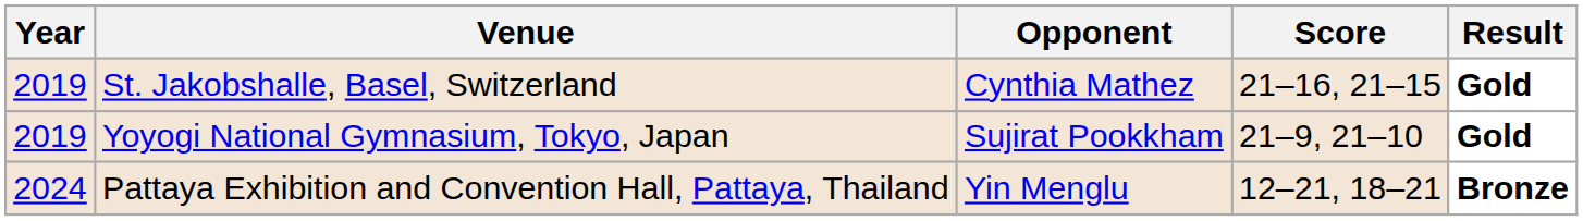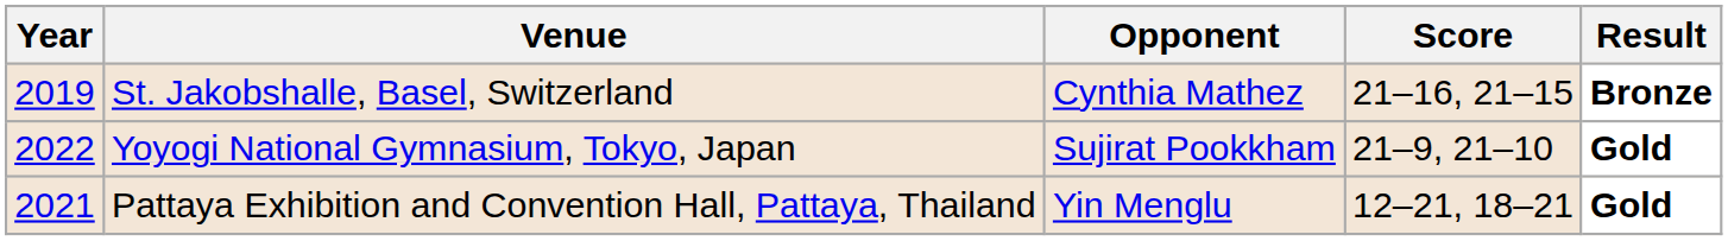St. Jakobshalle, Basel, Switzerland | Result: Gold -> Bronze
Yoyogi National Gymnasium, Tokyo, Japan | Year: 2019 -> 2022
Pattaya Exhibition and Convention Hall, Pattaya, Thailand | Year: 2024 -> 2021
Pattaya Exhibition and Convention Hall, Pattaya, Thailand | Result: Bronze -> Gold
